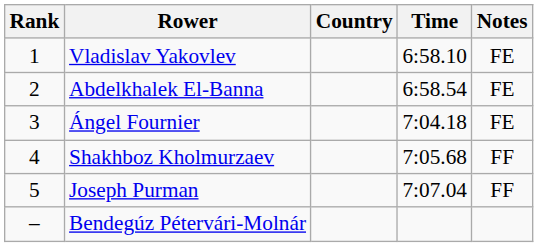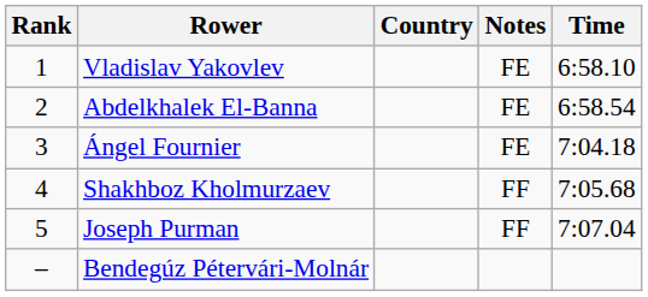columns swapped: Time <-> Notes
